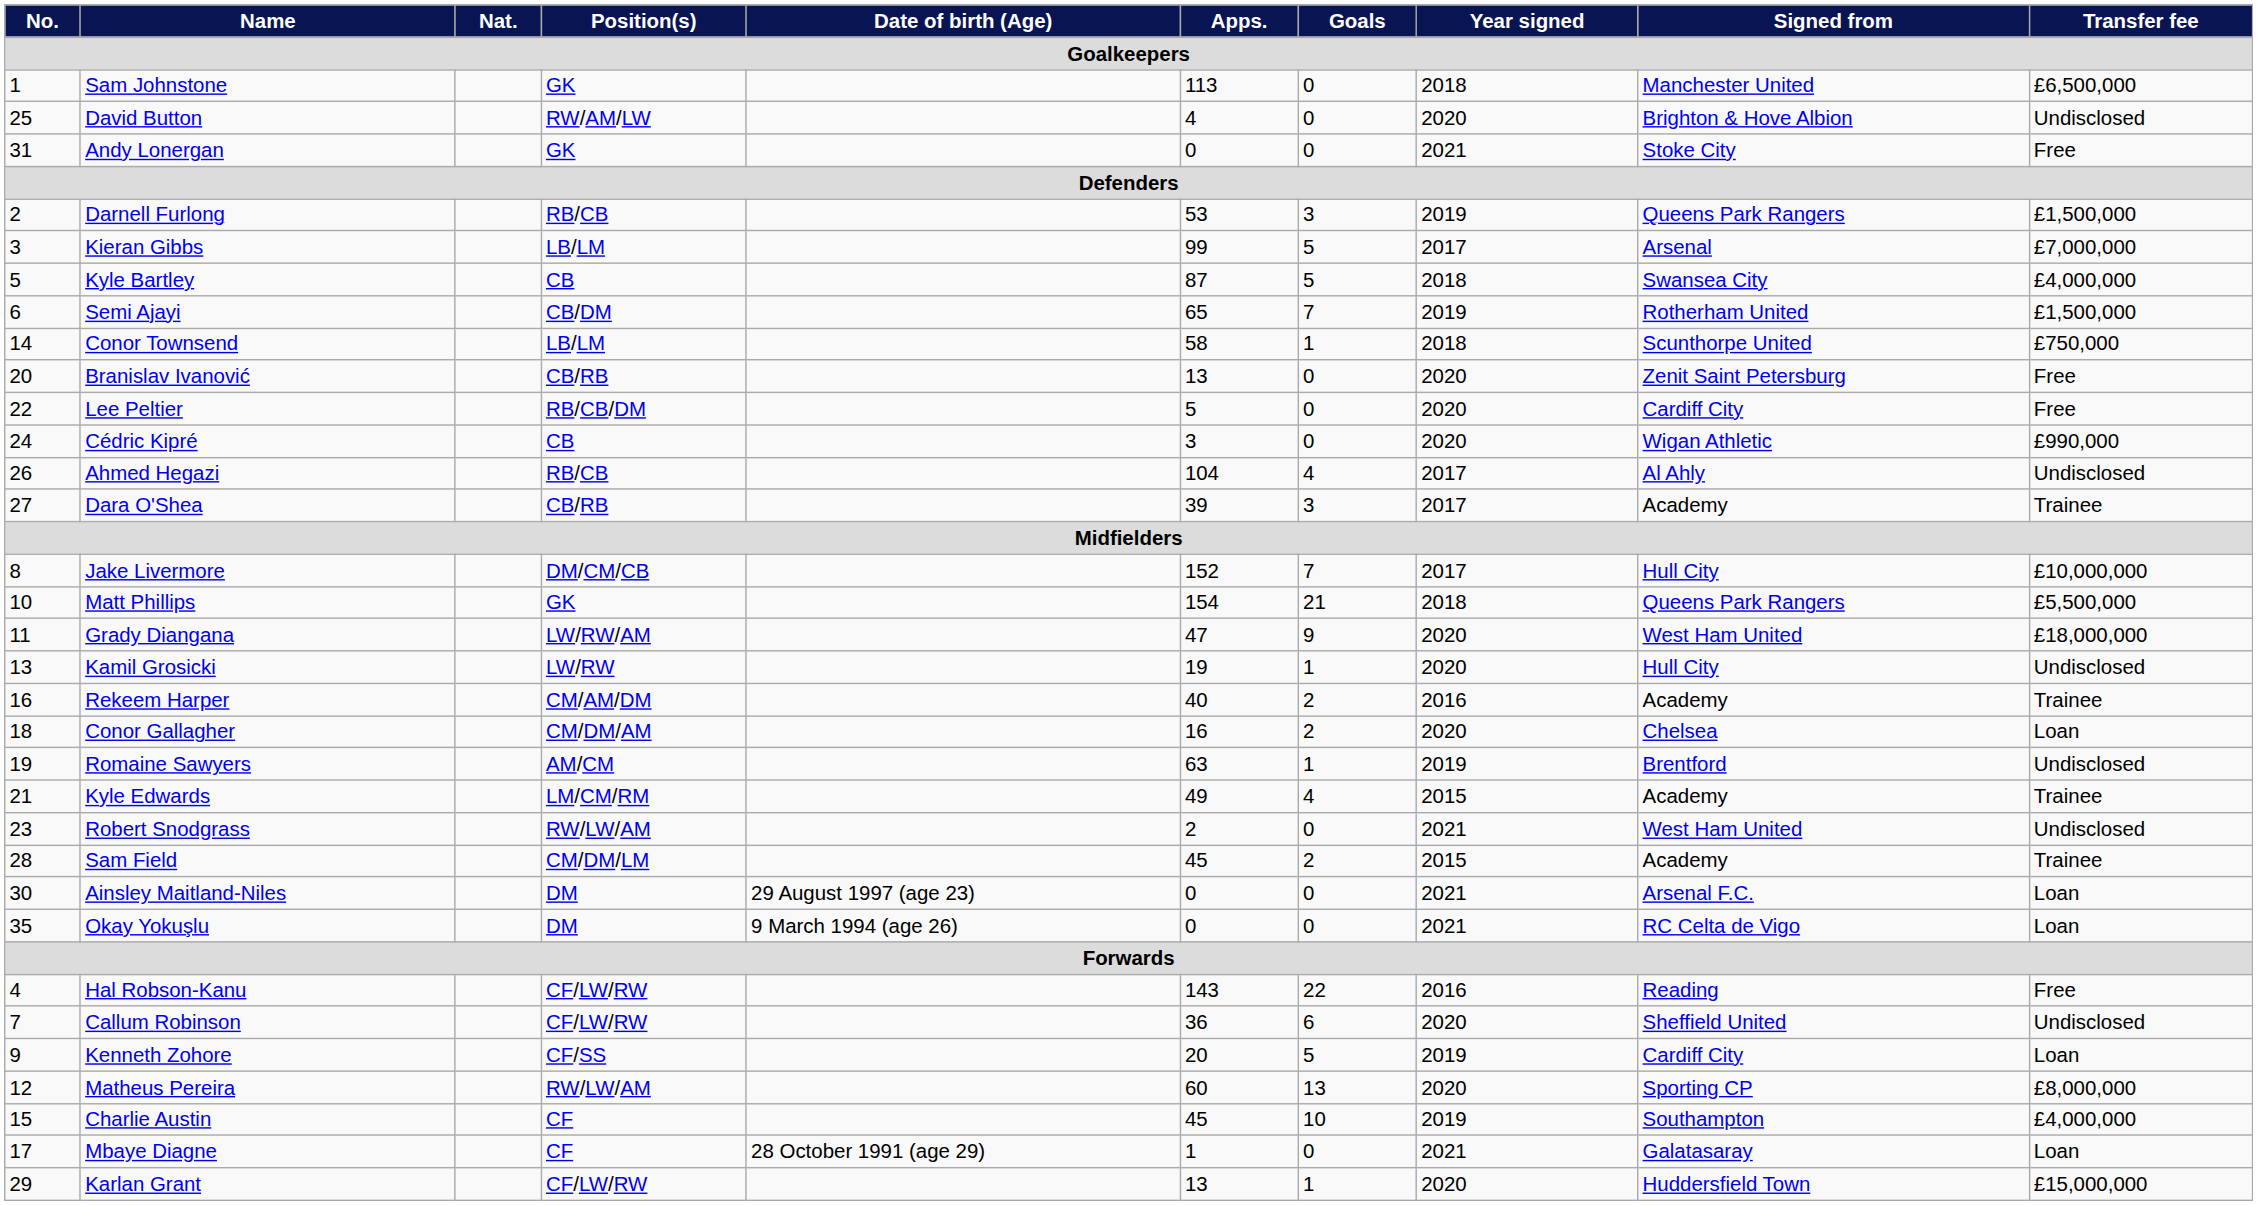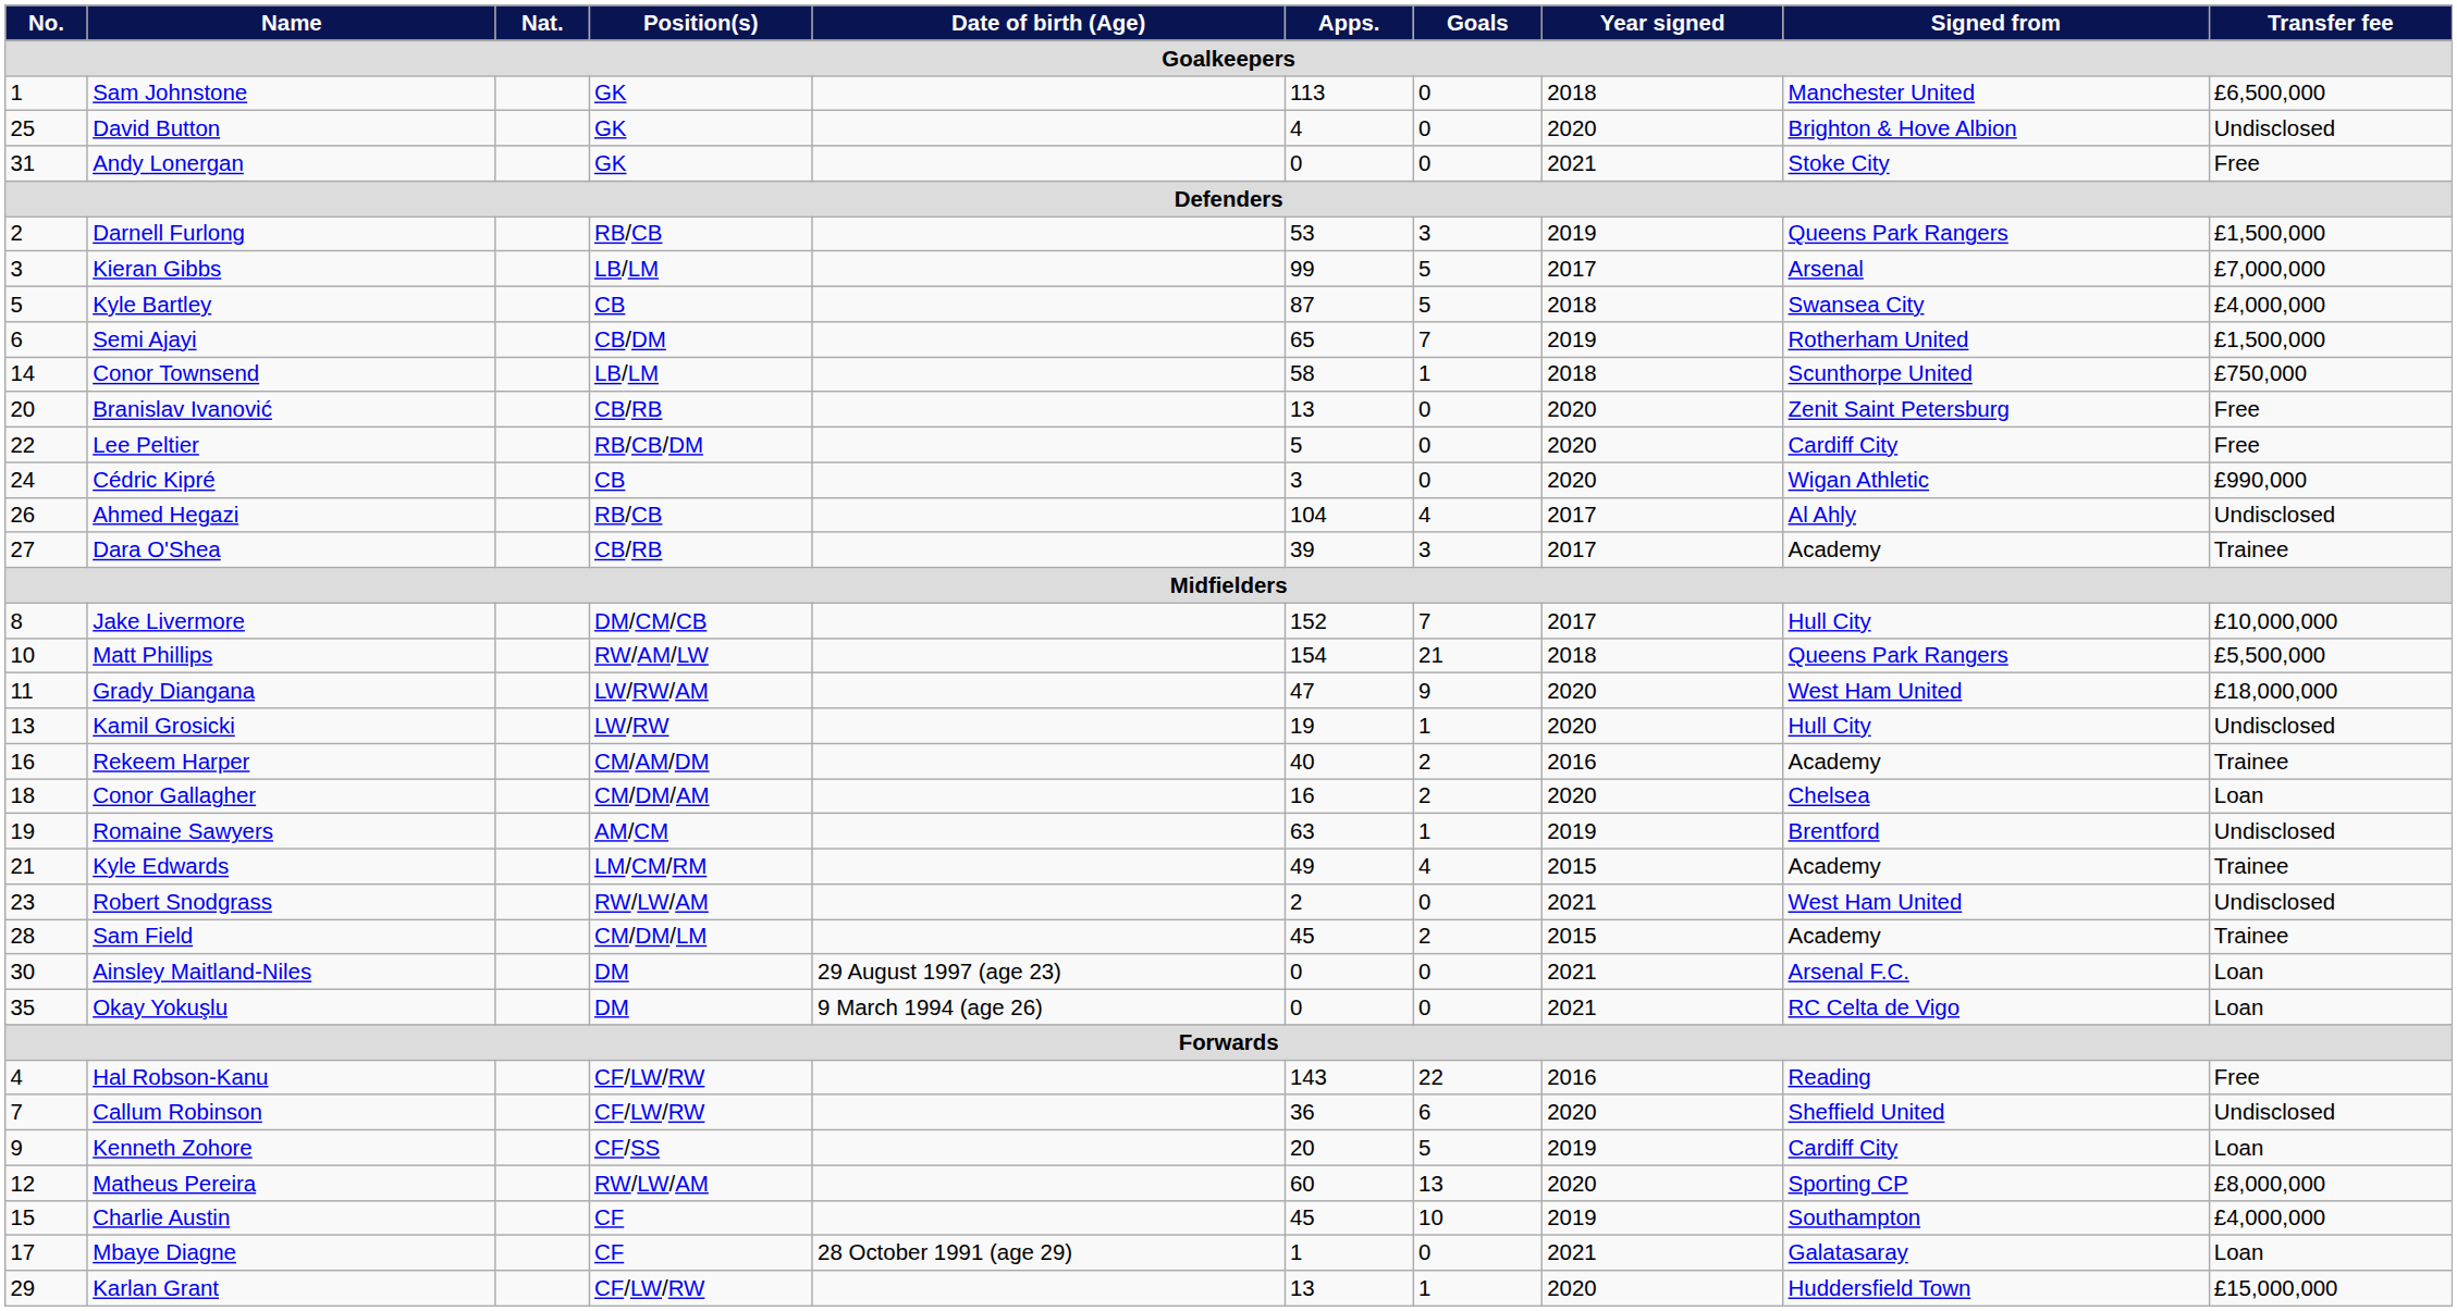David Button | Position(s): RW/AM/LW -> GK
Matt Phillips | Position(s): GK -> RW/AM/LW
